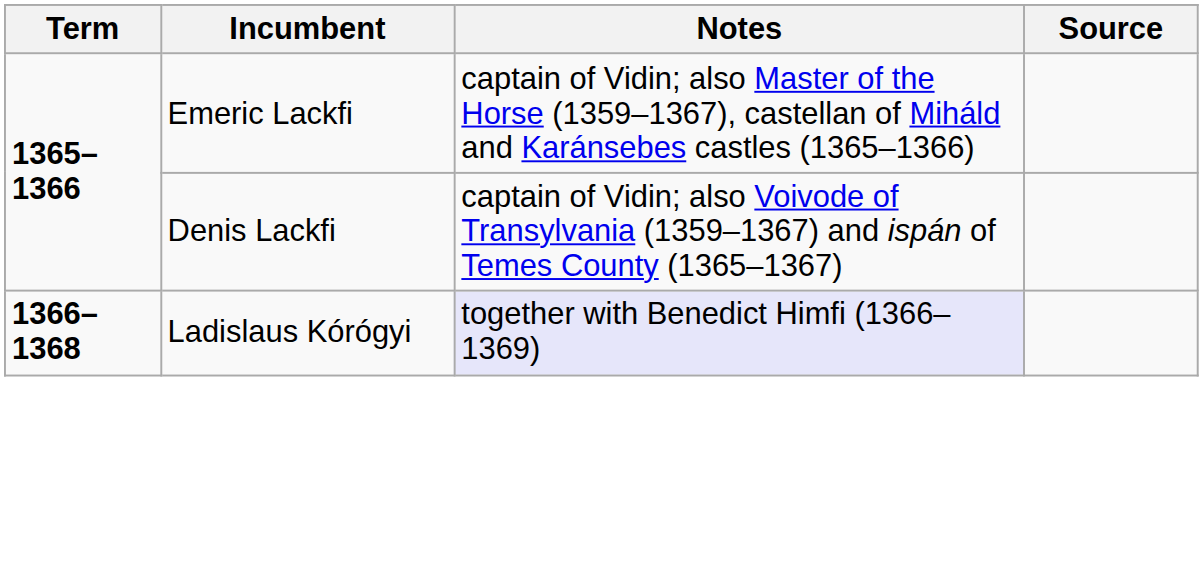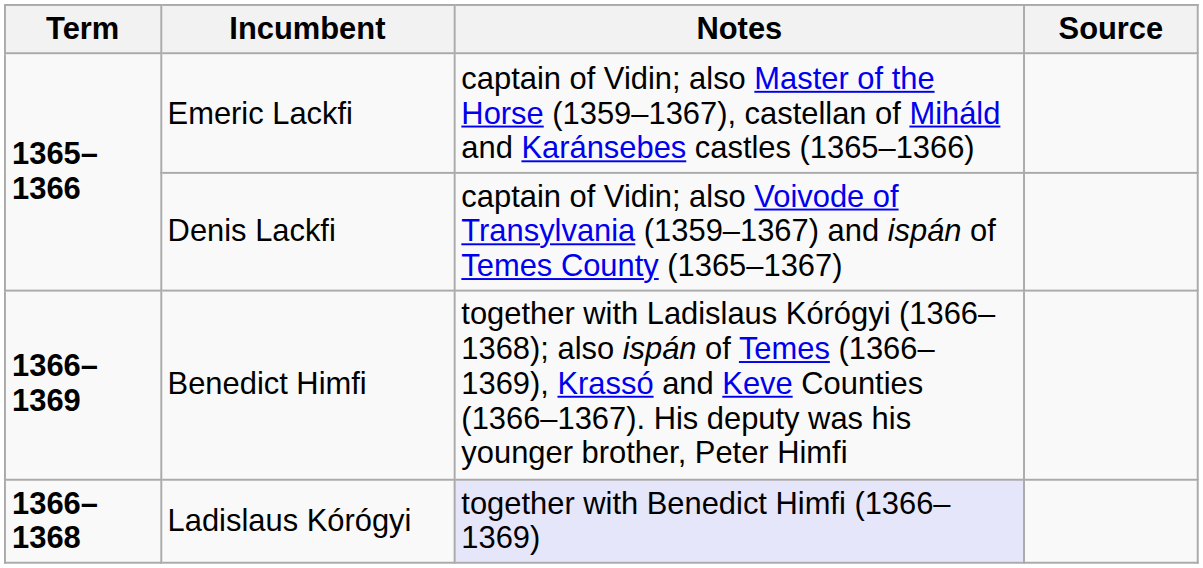+ row: 1366–1369 | Benedict Himfi | together with Ladislaus Kórógyi (1366–1368); also ispán of Temes (1366–1369), Krassó and Keve Counties (1366–1367). His deputy was his younger brother, Peter Himfi
